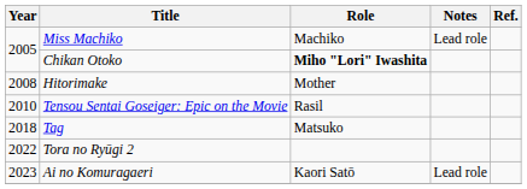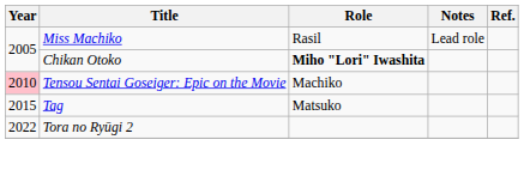Miss Machiko | Role: Machiko -> Rasil
- row: 2008 | Hitorimake | Mother
Tensou Sentai Goseiger: Epic on the Movie | Year: no background -> pink background
Tensou Sentai Goseiger: Epic on the Movie | Role: Rasil -> Machiko
Tag | Year: 2018 -> 2015
- row: 2023 | Ai no Komuragaeri | Kaori Satō | Lead role
